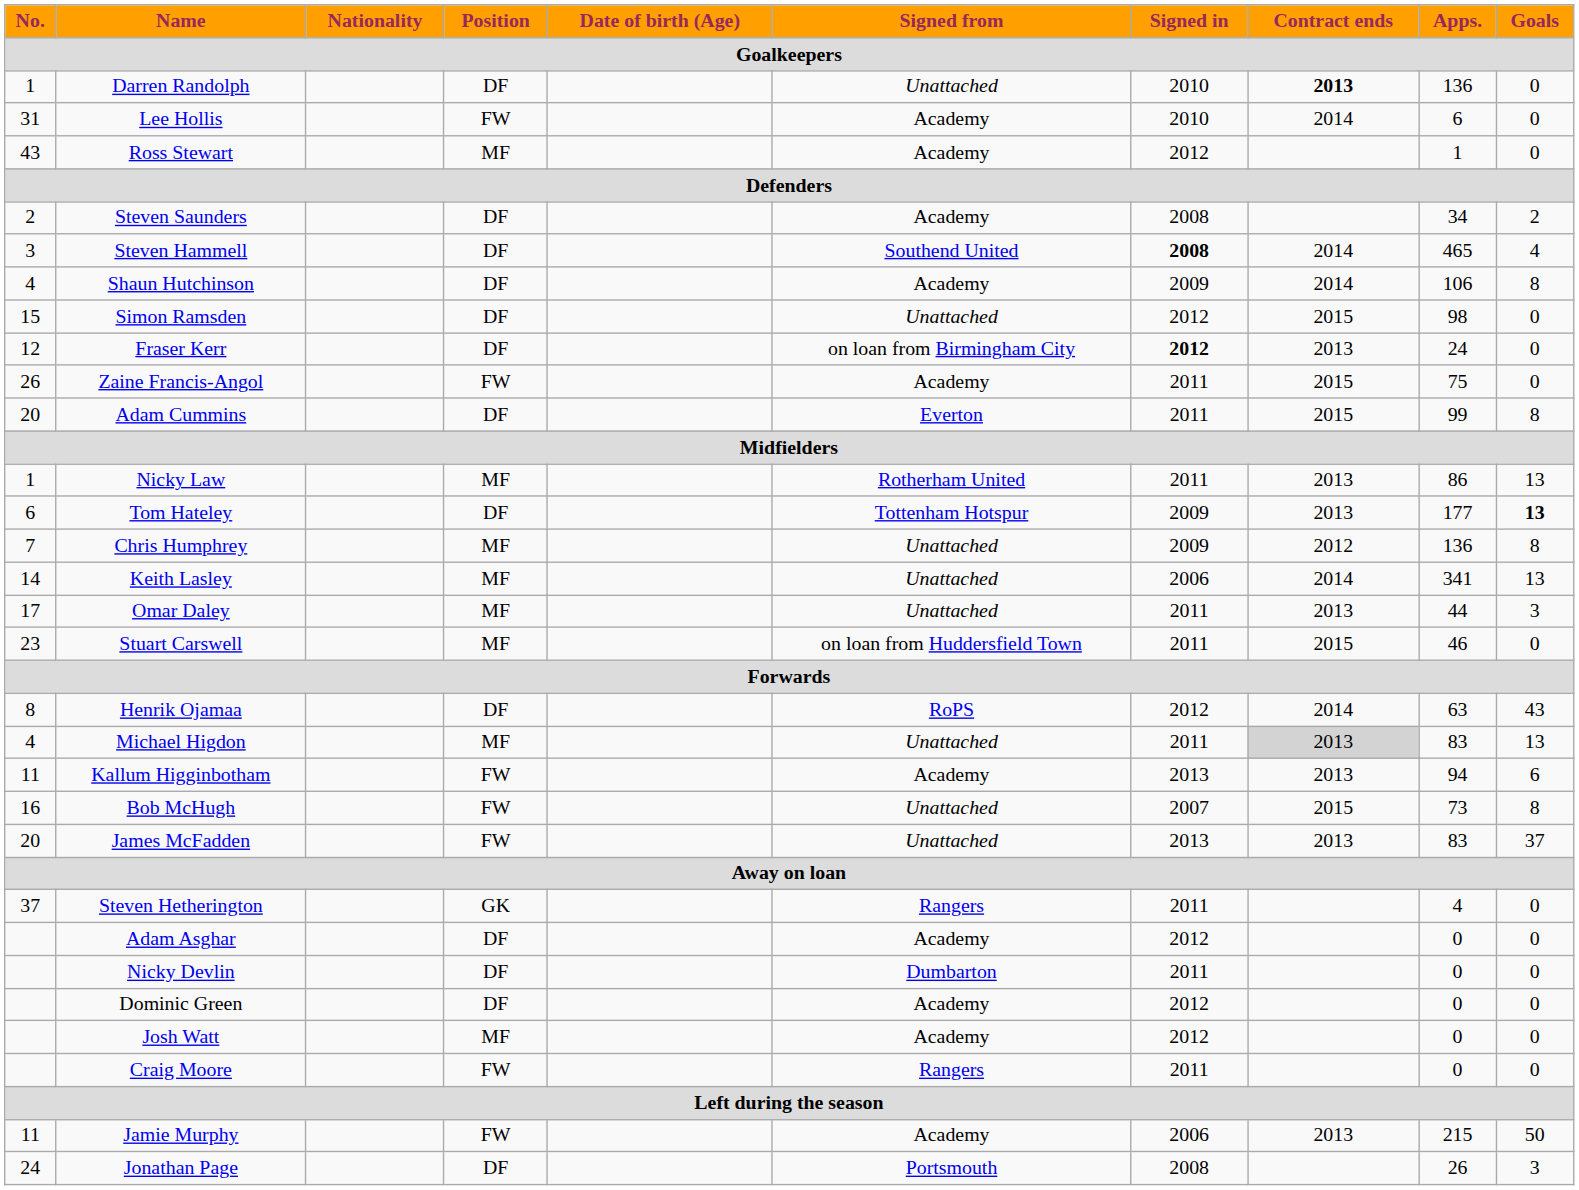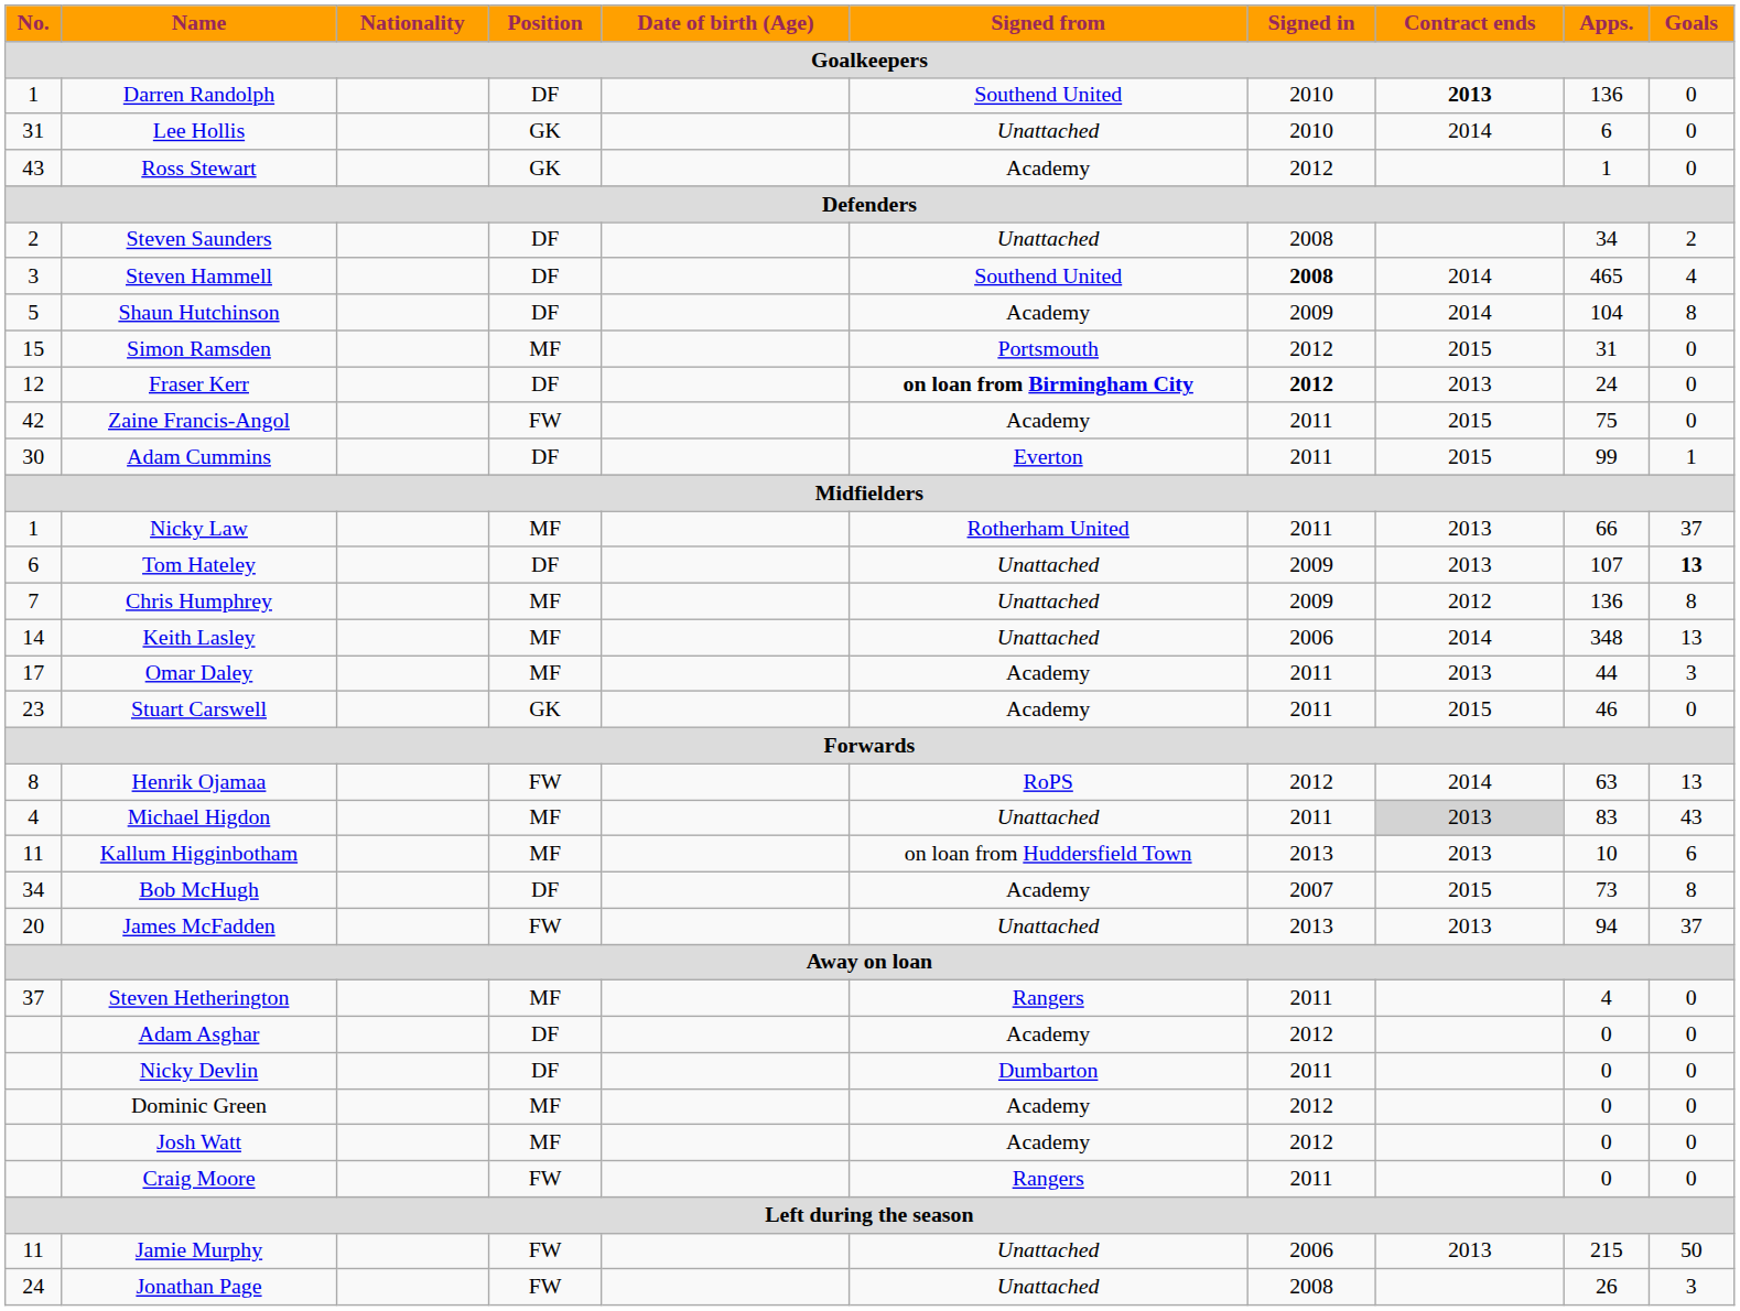Darren Randolph | Signed from: Unattached -> Southend United
Lee Hollis | Position: FW -> GK
Lee Hollis | Signed from: Academy -> Unattached
Ross Stewart | Position: MF -> GK
Steven Saunders | Signed from: Academy -> Unattached
Shaun Hutchinson | No.: 4 -> 5
Shaun Hutchinson | Apps.: 106 -> 104
Simon Ramsden | Position: DF -> MF
Simon Ramsden | Signed from: Unattached -> Portsmouth
Simon Ramsden | Apps.: 98 -> 31
Fraser Kerr | Signed from: normal -> bold
Zaine Francis-Angol | No.: 26 -> 42
Adam Cummins | No.: 20 -> 30
Adam Cummins | Goals: 8 -> 1
Nicky Law | Apps.: 86 -> 66
Nicky Law | Goals: 13 -> 37
Tom Hateley | Signed from: Tottenham Hotspur -> Unattached
Tom Hateley | Apps.: 177 -> 107
Keith Lasley | Apps.: 341 -> 348
Omar Daley | Signed from: Unattached -> Academy
Stuart Carswell | Position: MF -> GK
Stuart Carswell | Signed from: on loan from Huddersfield Town -> Academy
Henrik Ojamaa | Position: DF -> FW
Henrik Ojamaa | Goals: 43 -> 13
Michael Higdon | Goals: 13 -> 43
Kallum Higginbotham | Position: FW -> MF
Kallum Higginbotham | Signed from: Academy -> on loan from Huddersfield Town
Kallum Higginbotham | Apps.: 94 -> 10
Bob McHugh | No.: 16 -> 34
Bob McHugh | Position: FW -> DF
Bob McHugh | Signed from: Unattached -> Academy
James McFadden | Apps.: 83 -> 94
Steven Hetherington | Position: GK -> MF
Dominic Green | Position: DF -> MF
Jamie Murphy | Signed from: Academy -> Unattached
Jonathan Page | Position: DF -> FW
Jonathan Page | Signed from: Portsmouth -> Unattached
